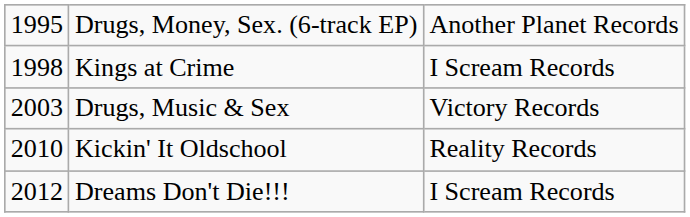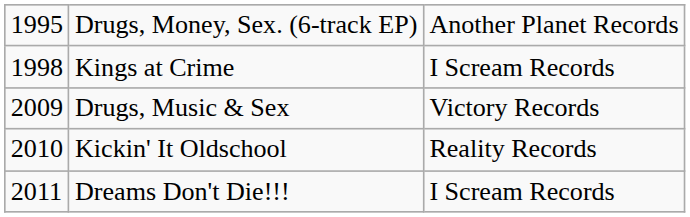Drugs, Music & Sex | column 1: 2003 -> 2009
Dreams Don't Die!!! | column 1: 2012 -> 2011
